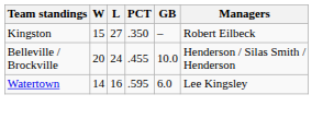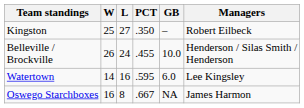Kingston | W: 15 -> 25
Belleville / Brockville | W: 20 -> 26
+ row: Oswego Starchboxes | 16 | 8 | .667 | NA | James Harmon
